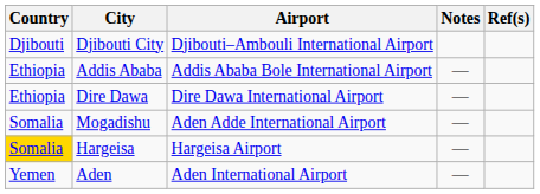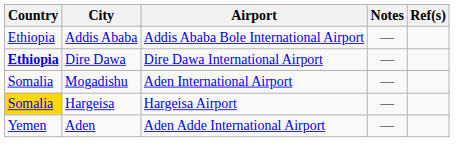- row: Djibouti | Djibouti City | Djibouti–Ambouli International Airport
Dire Dawa | Country: normal -> bold
Mogadishu | Airport: Aden Adde International Airport -> Aden International Airport
Aden | Airport: Aden International Airport -> Aden Adde International Airport
